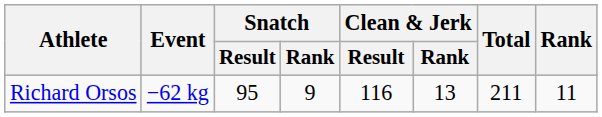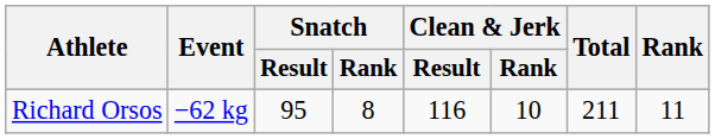Richard Orsos | Snatch / Rank: 9 -> 8
Richard Orsos | Clean & Jerk / Rank: 13 -> 10
